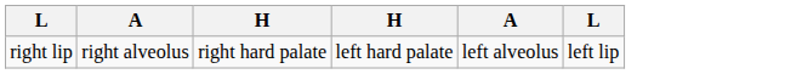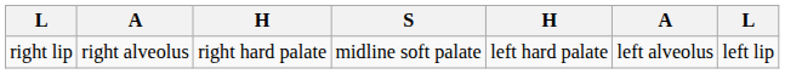+ column: S | midline soft palate
